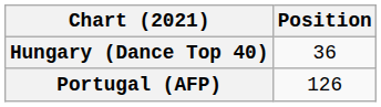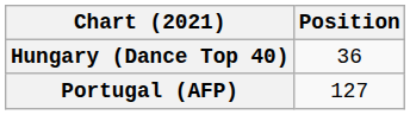Portugal (AFP) | Position: 126 -> 127
